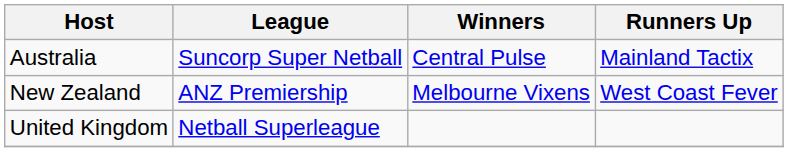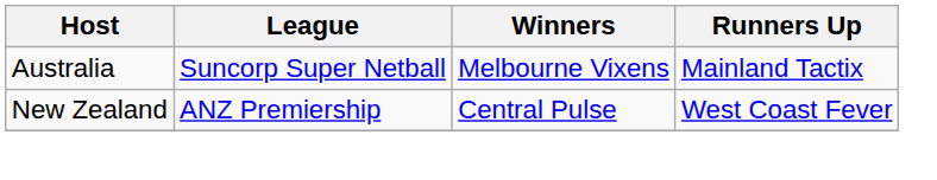Australia | Winners: Central Pulse -> Melbourne Vixens
New Zealand | Winners: Melbourne Vixens -> Central Pulse
- row: United Kingdom | Netball Superleague
